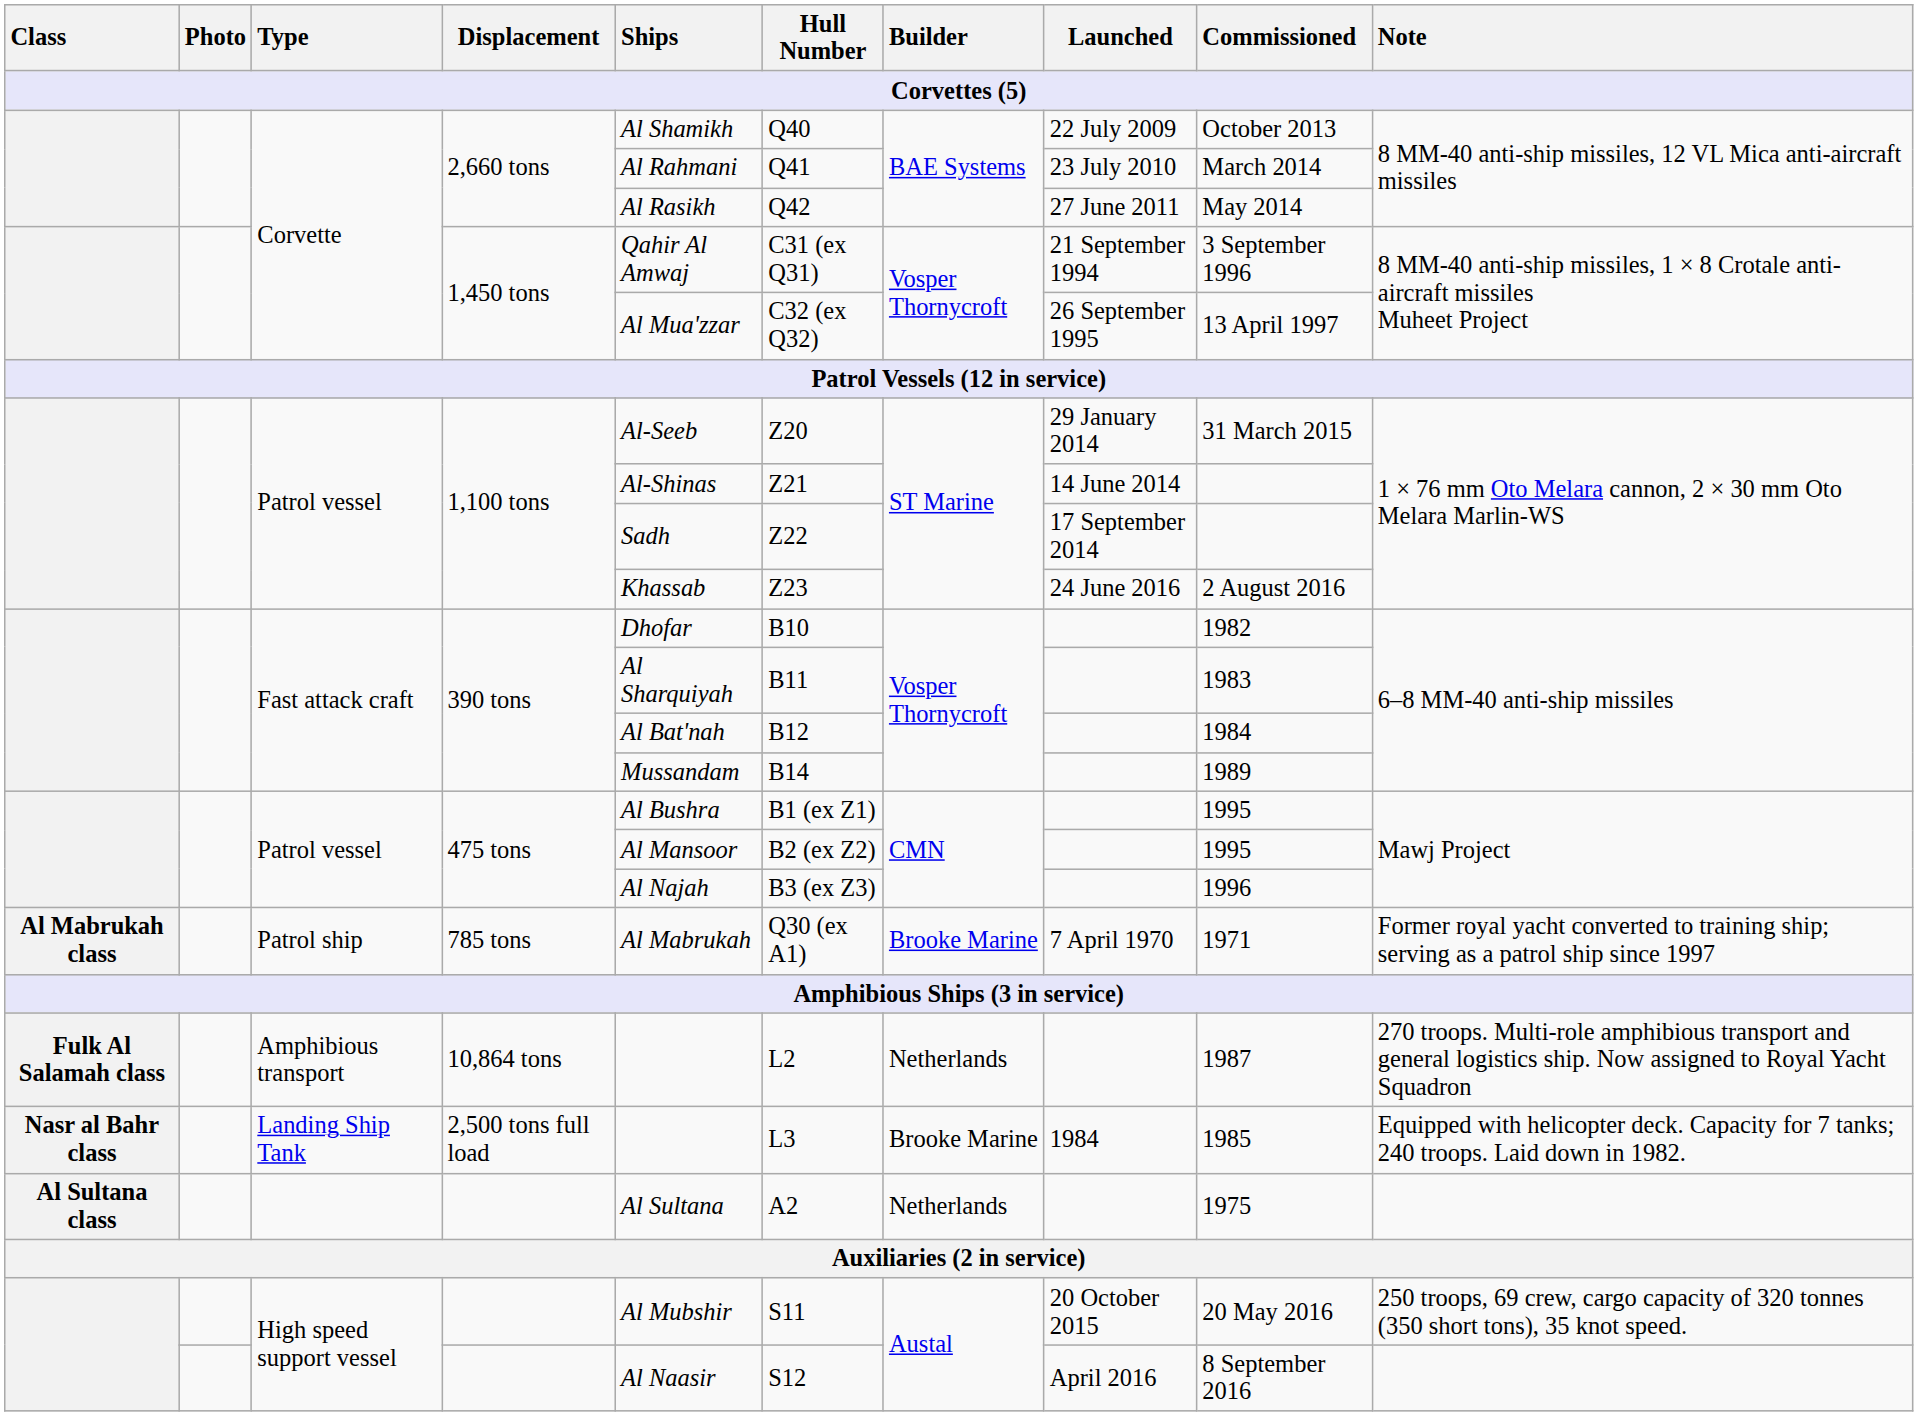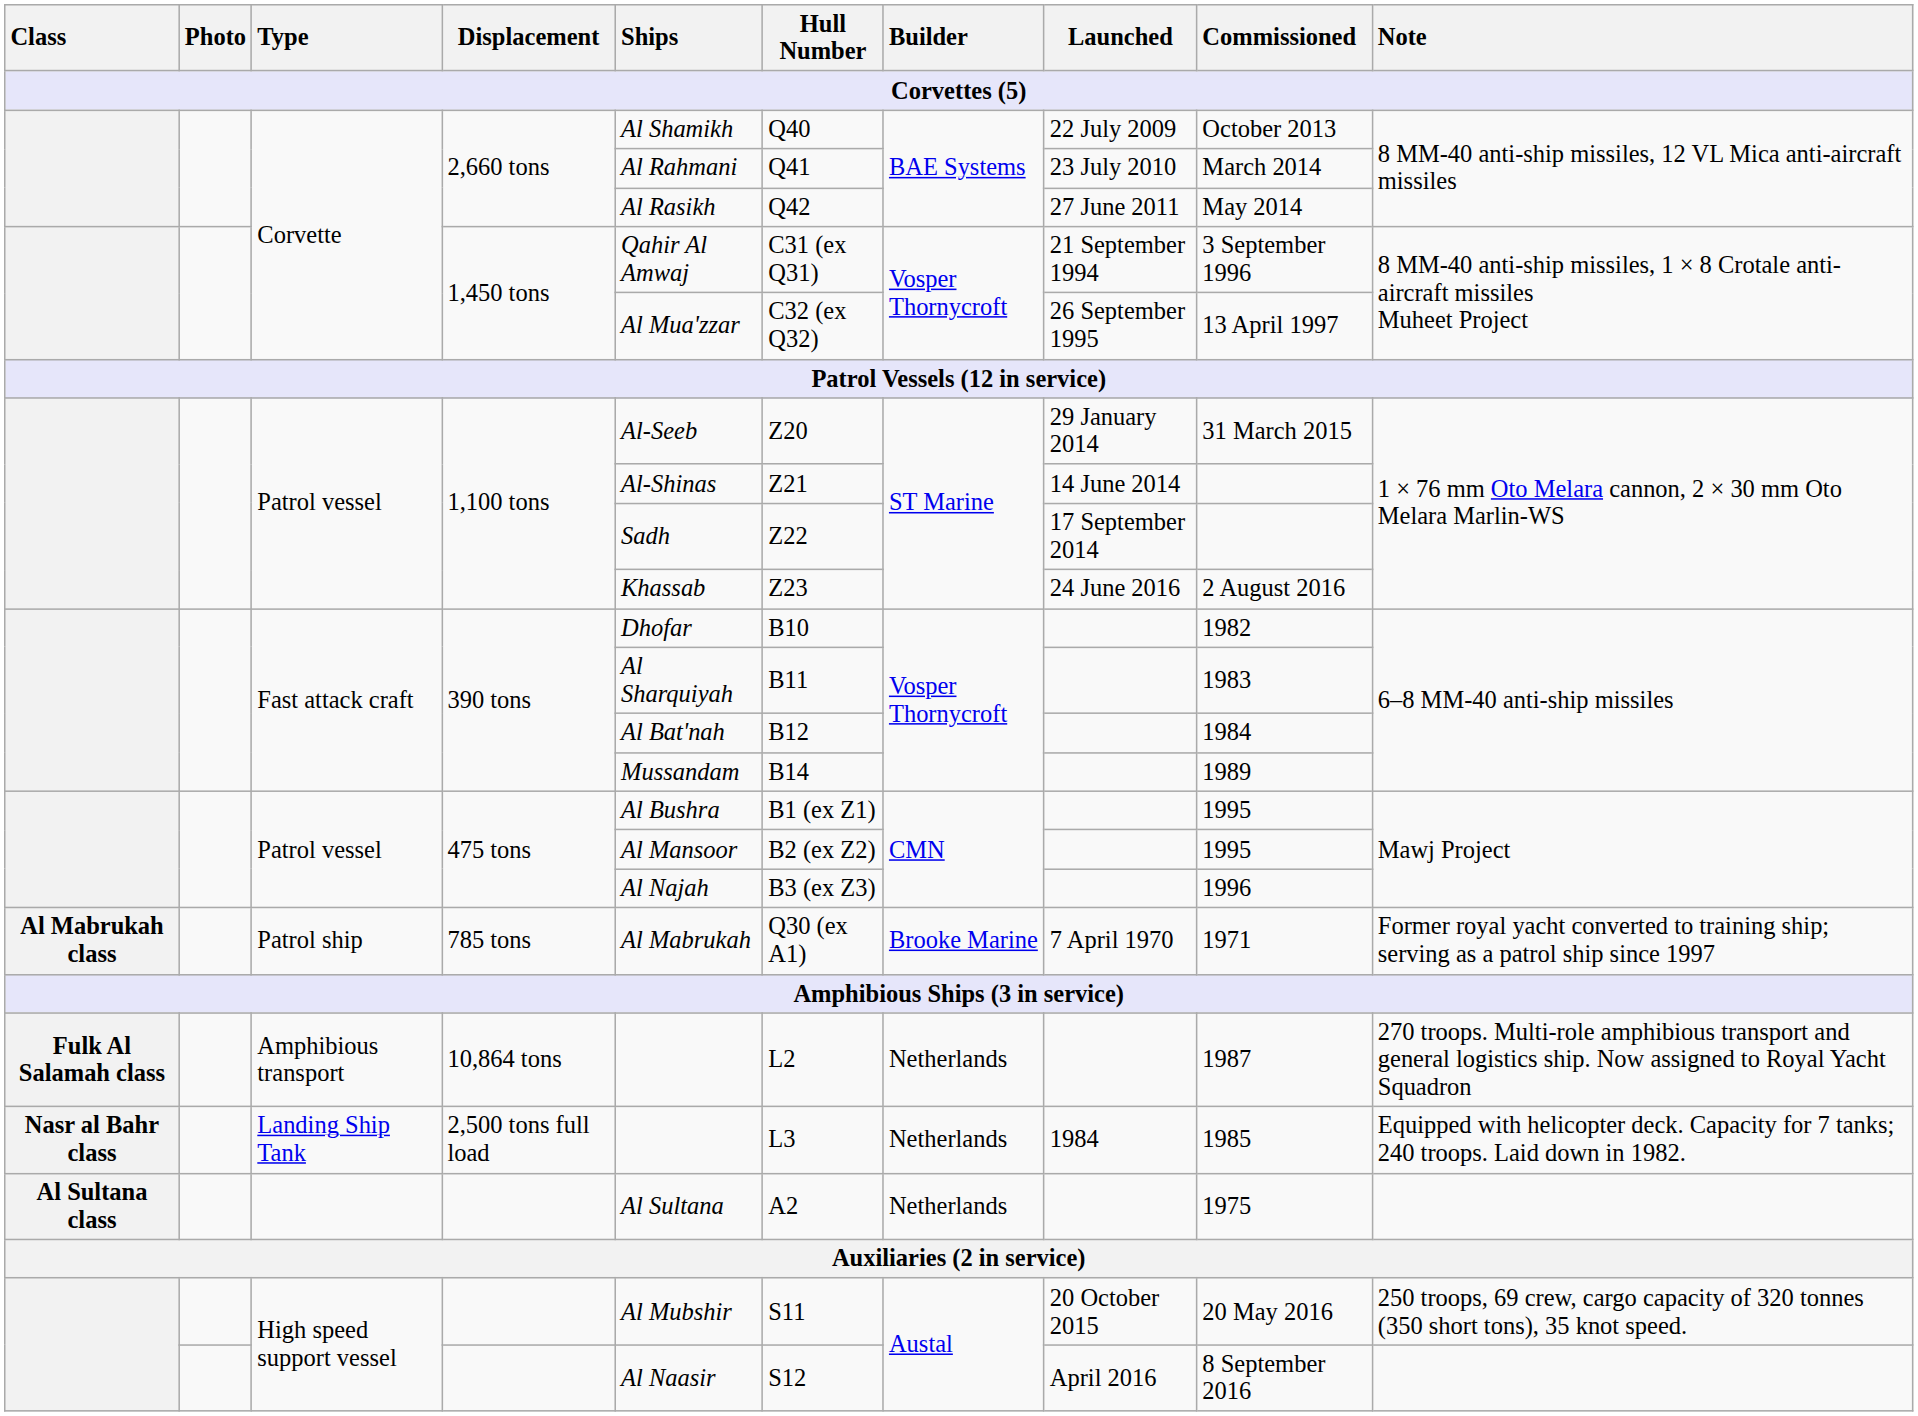2,500 tons full load | Builder: Brooke Marine -> Netherlands
